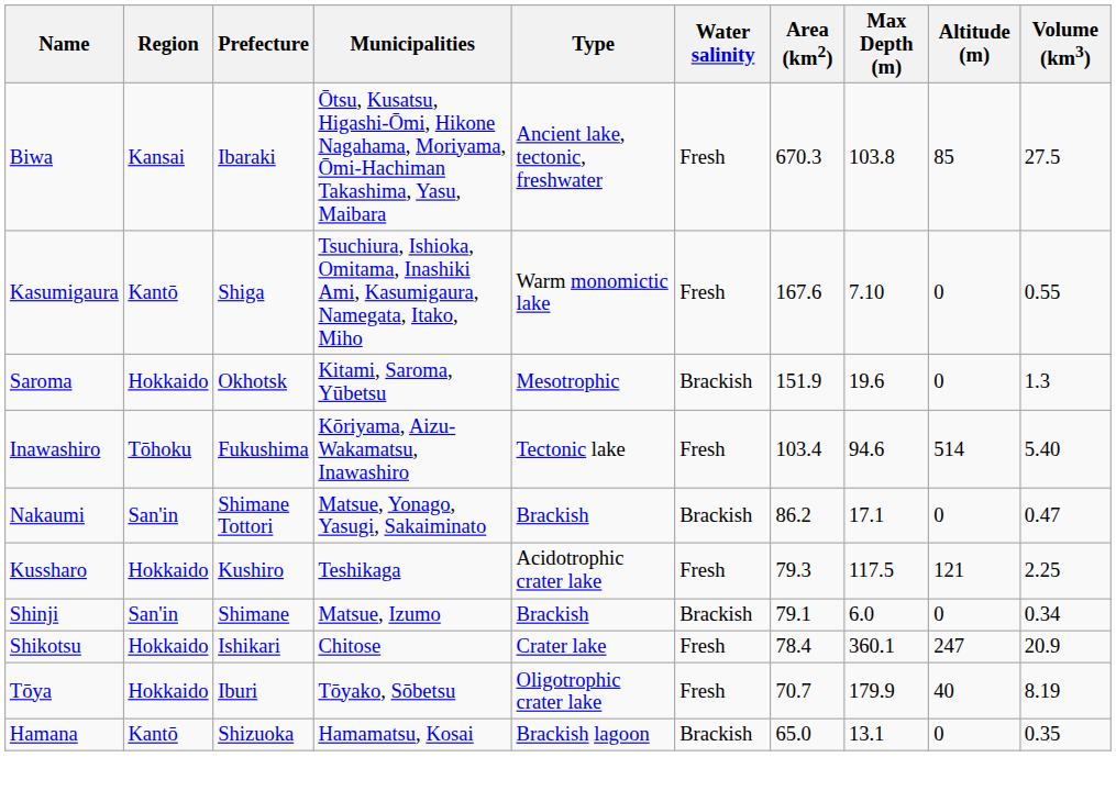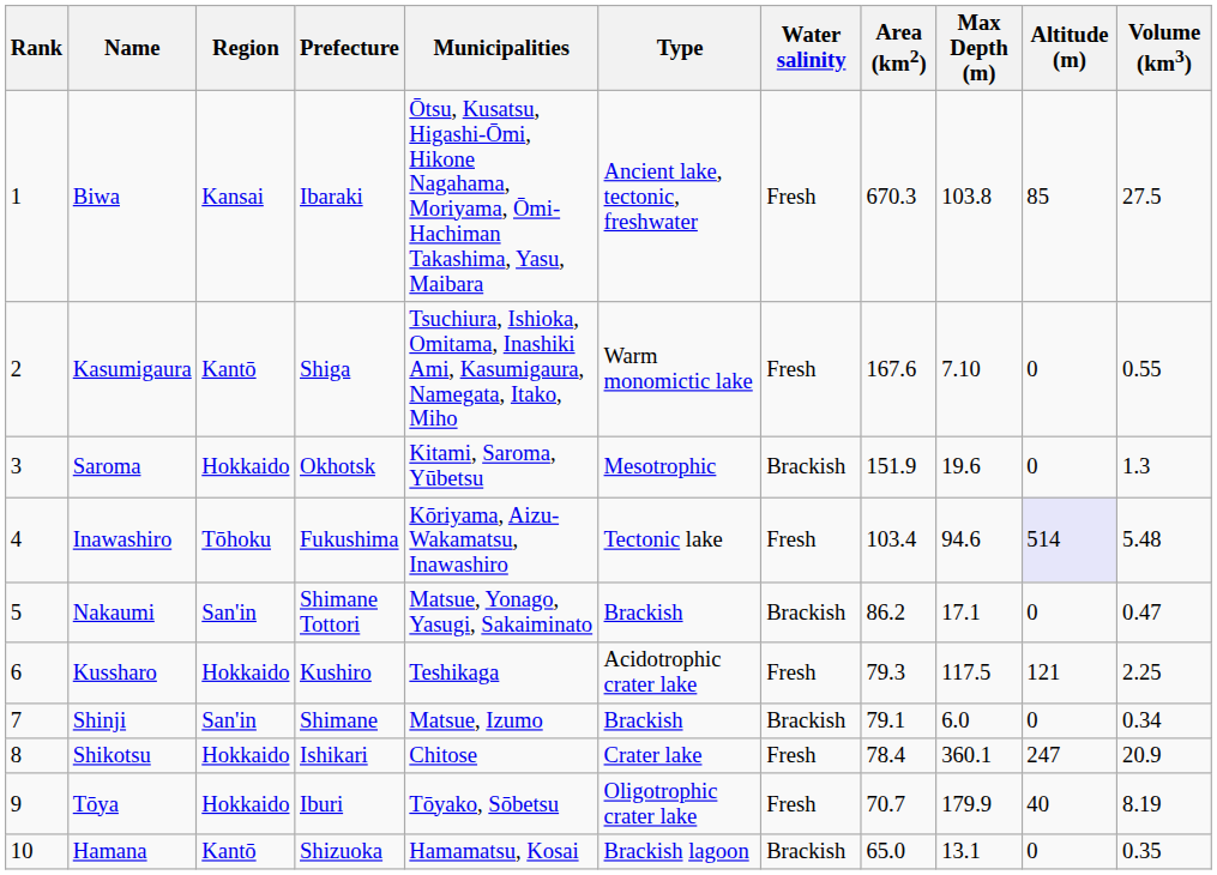+ column: Rank | 1 | 2 | 3 | 4 | 5 | 6 | 7 | 8 | 9 | 10
Inawashiro | Altitude (m): no background -> lavender background
Inawashiro | Volume (km3): 5.40 -> 5.48
